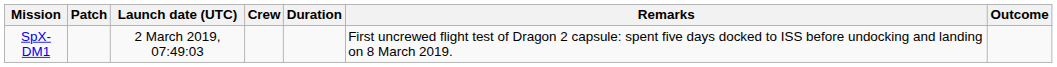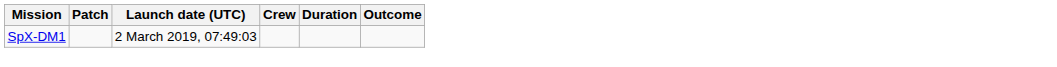- column: Remarks | First uncrewed flight test of Dragon 2 capsule: spent five days docked to ISS before undocking and landing on 8 March 2019.
